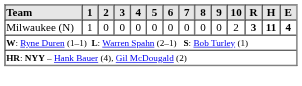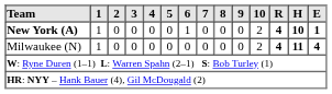+ row: New York (A) | 1 | 0 | 0 | 0 | 0 | 1 | 0 | 0 | 0 | 2 | 4 | 10 | 1
Milwaukee (N) | R: 3 -> 4
